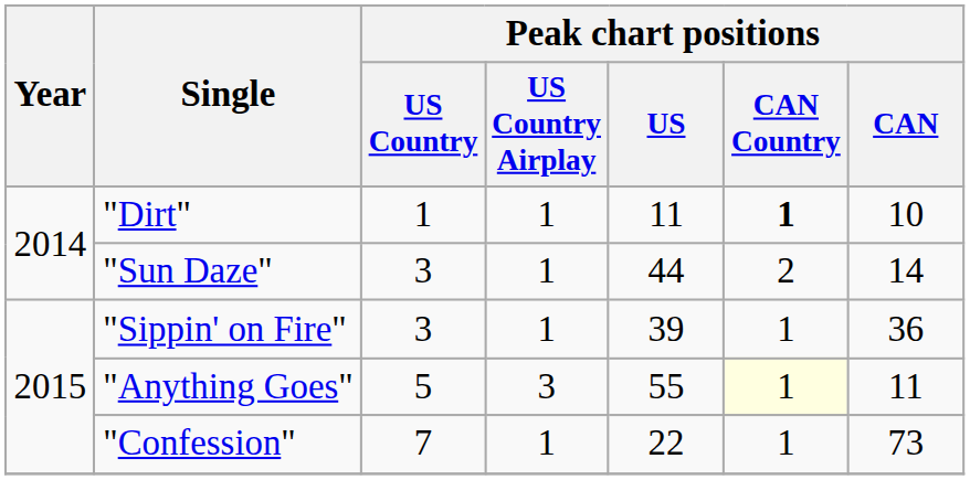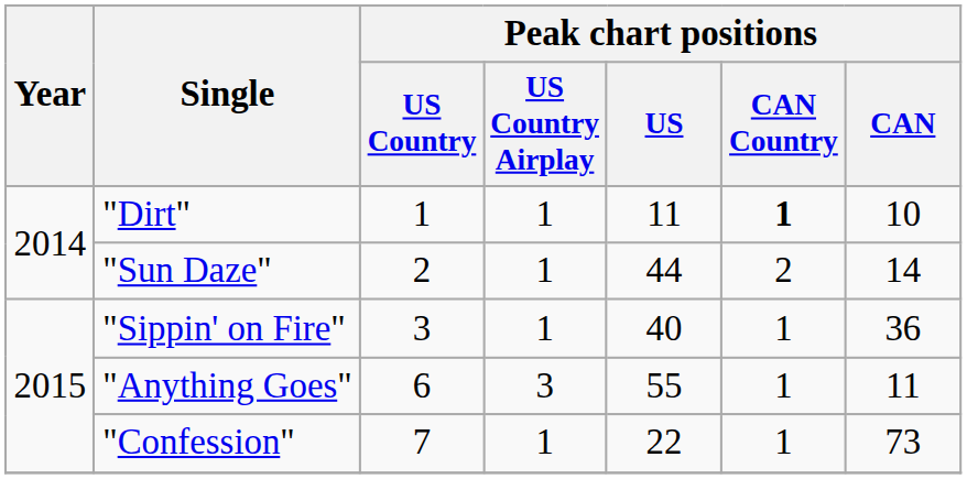"Sun Daze" | Peak chart positions / US Country: 3 -> 2
"Sippin' on Fire" | Peak chart positions / US: 39 -> 40
"Anything Goes" | Peak chart positions / US Country: 5 -> 6
"Anything Goes" | Peak chart positions / CAN Country: lightyellow background -> no background
